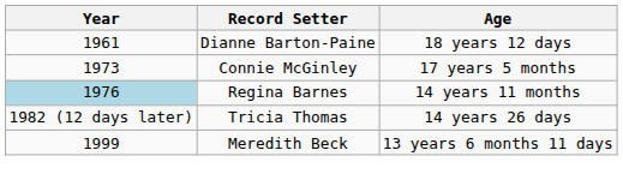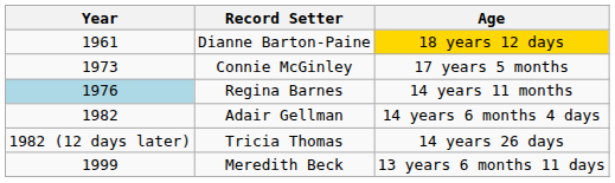Dianne Barton-Paine | Age: no background -> gold background
+ row: 1982 | Adair Gellman | 14 years 6 months 4 days
